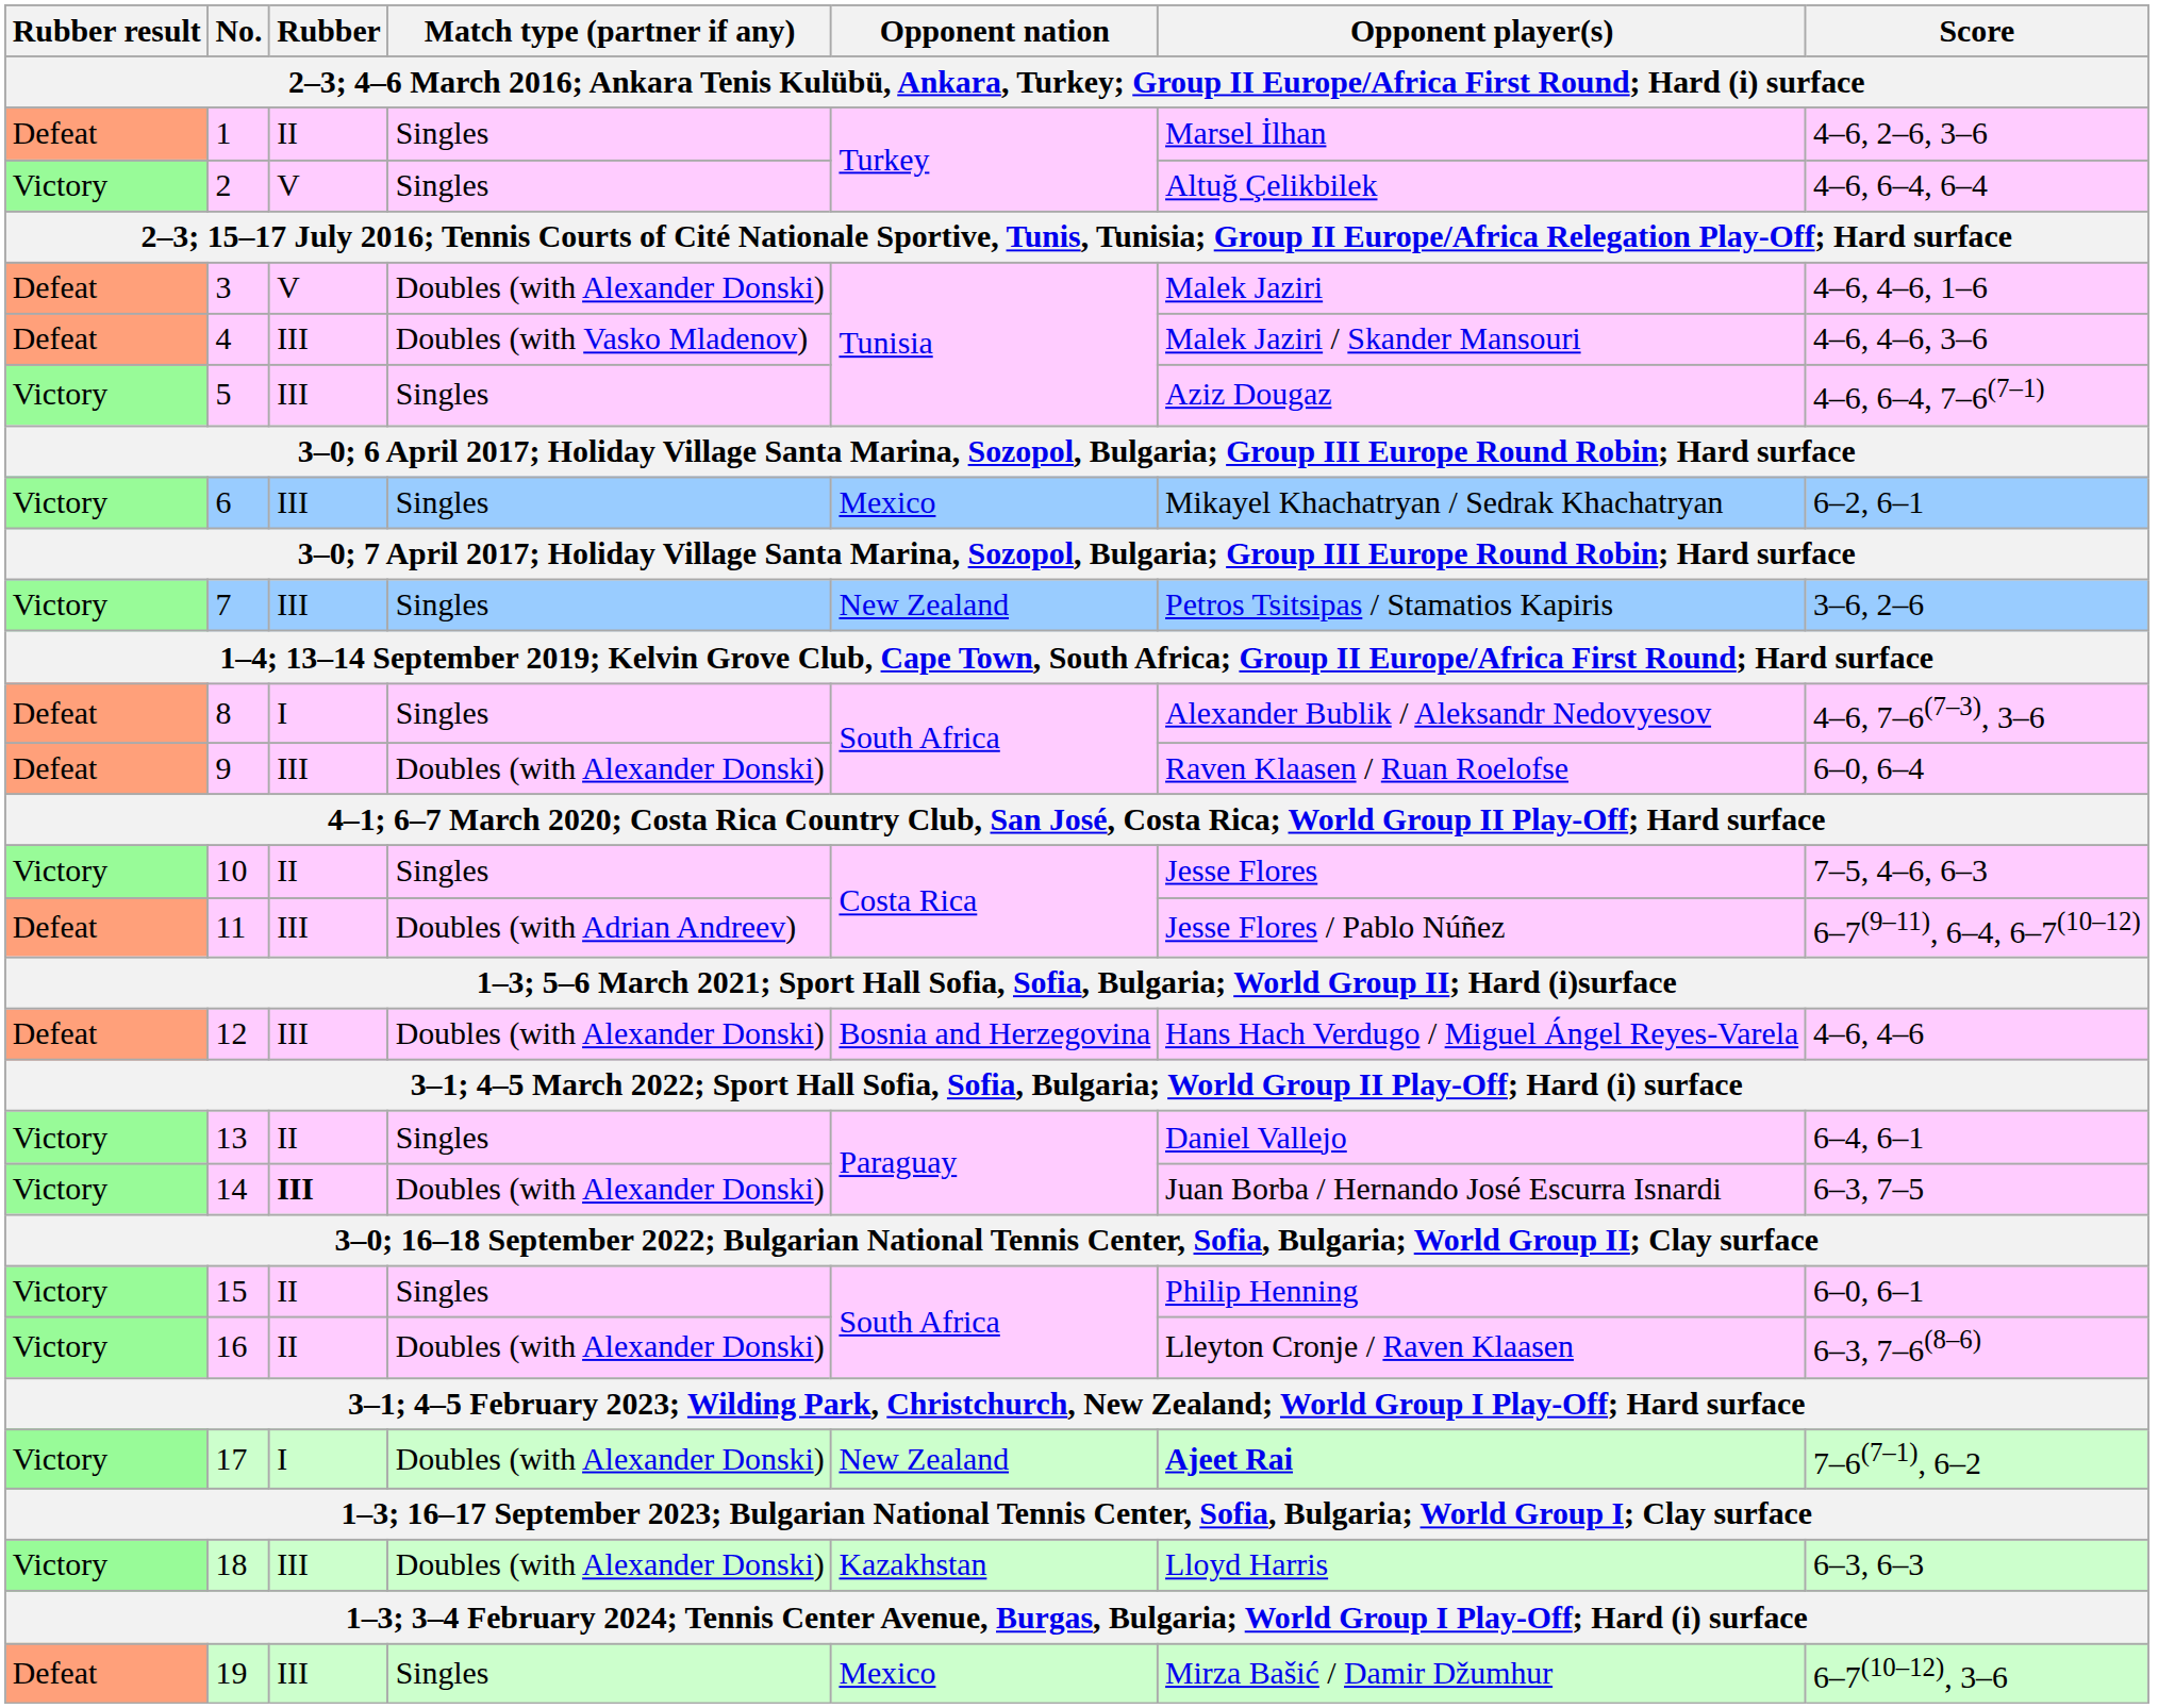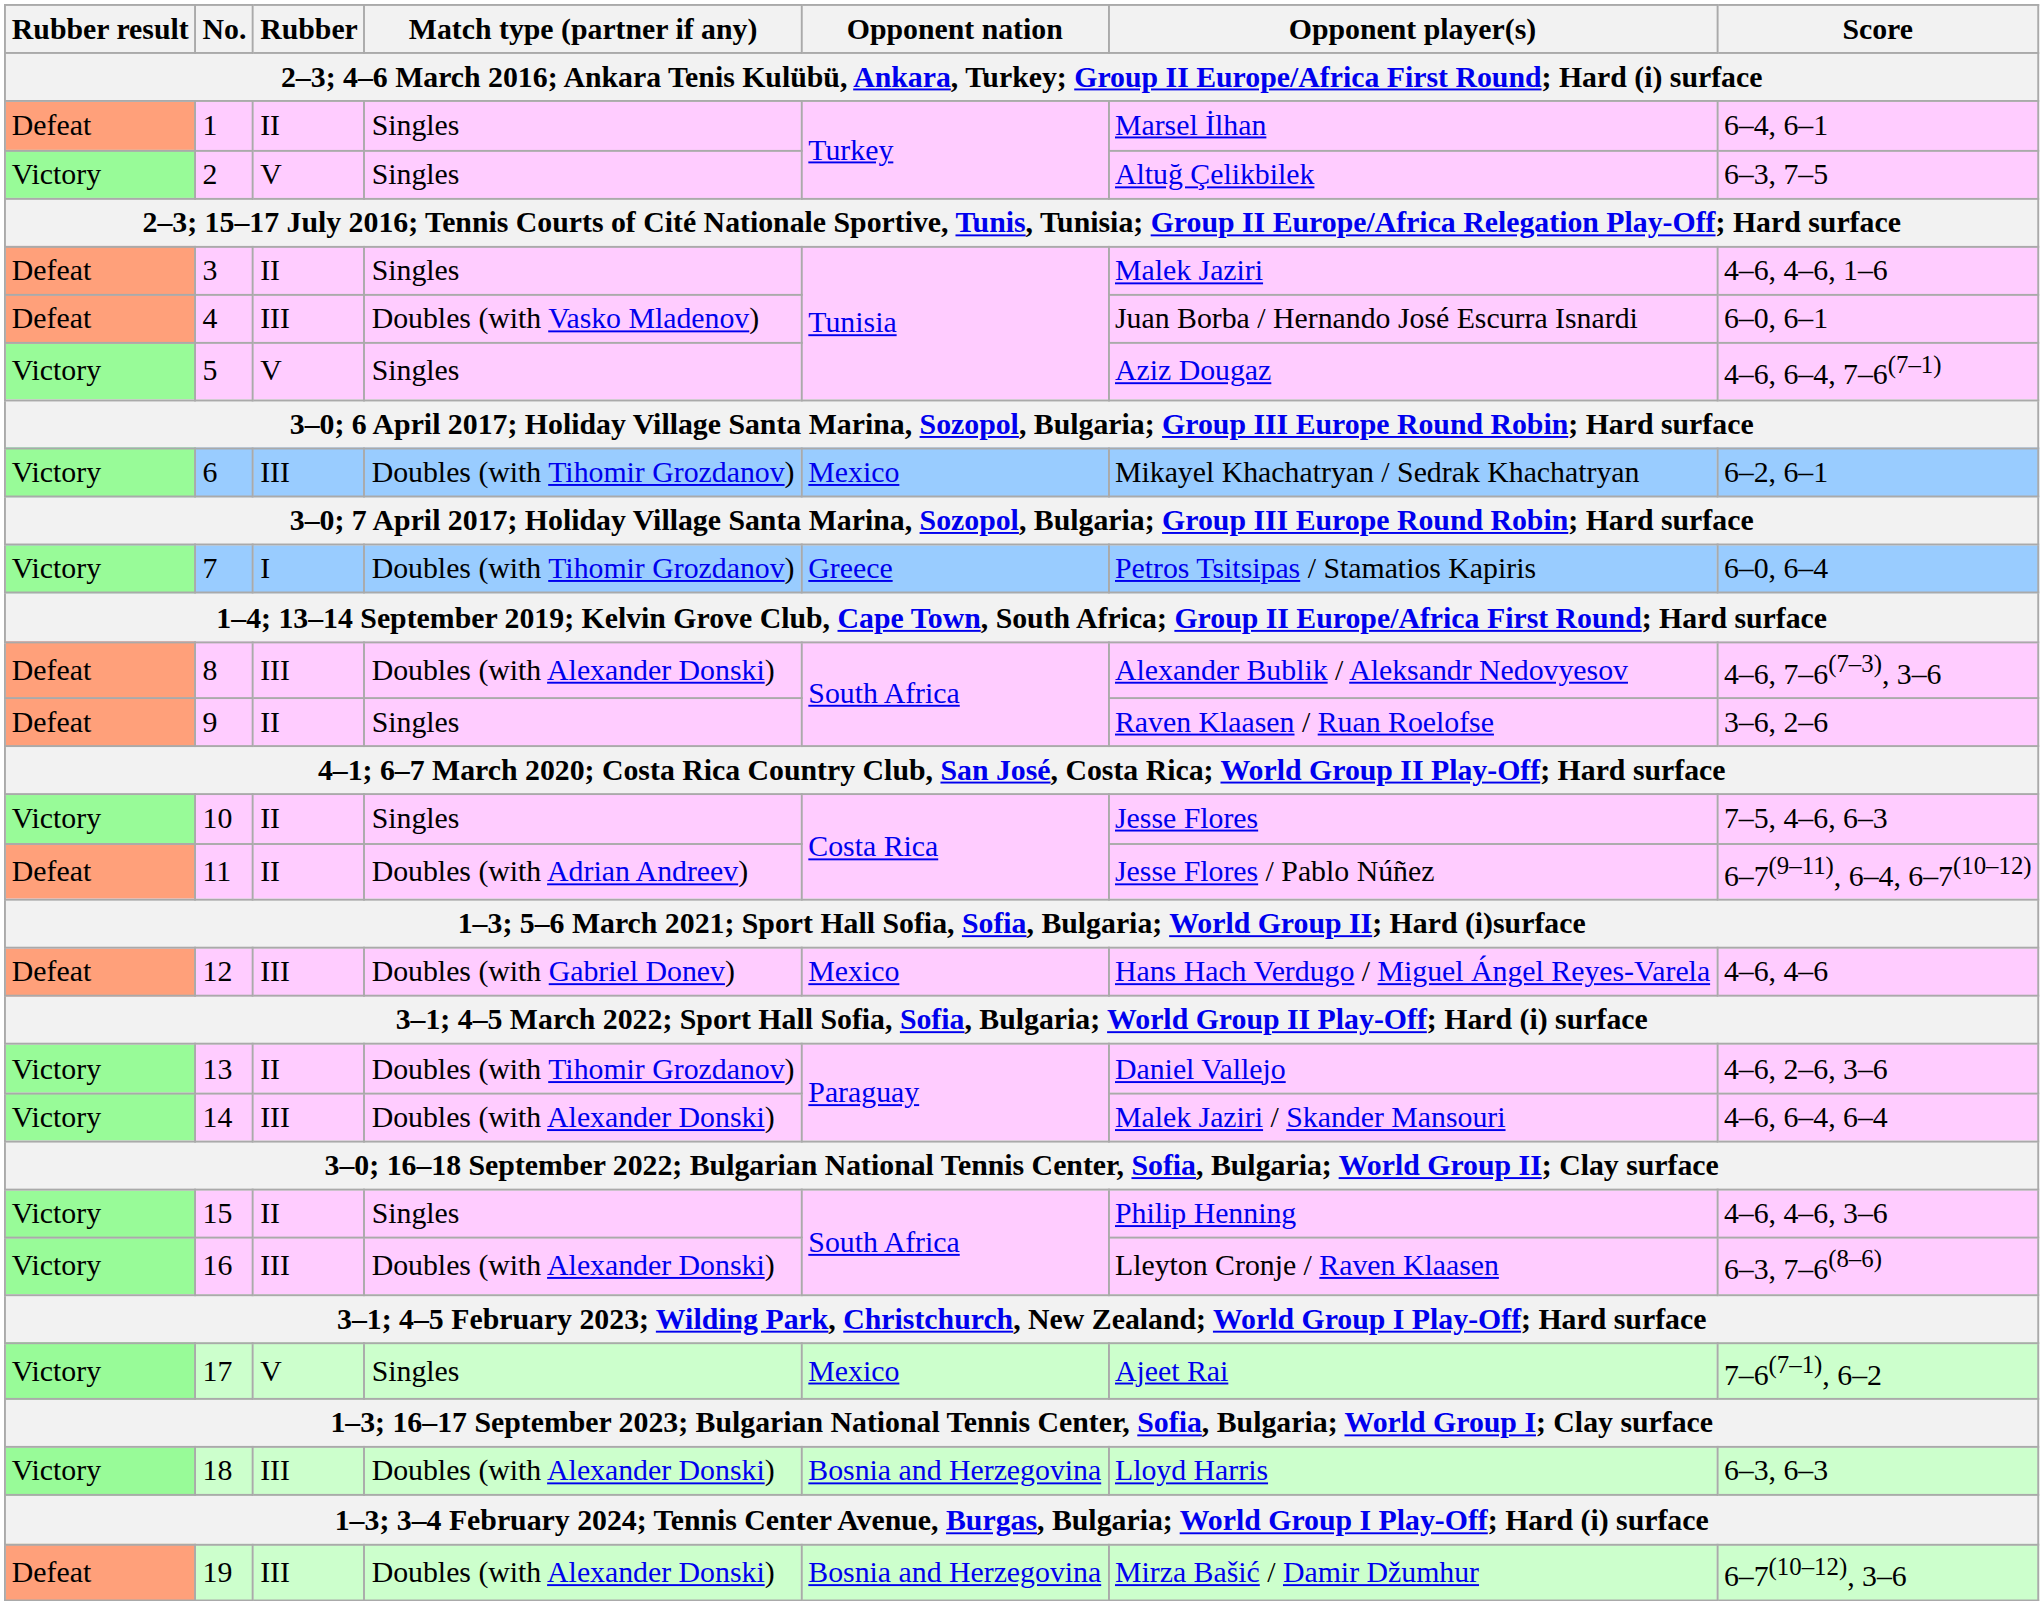1 | Score: 4–6, 2–6, 3–6 -> 6–4, 6–1
2 | Score: 4–6, 6–4, 6–4 -> 6–3, 7–5
3 | Rubber: V -> II
3 | Match type (partner if any): Doubles (with Alexander Donski) -> Singles
4 | Opponent player(s): Malek Jaziri / Skander Mansouri -> Juan Borba / Hernando José Escurra Isnardi
4 | Score: 4–6, 4–6, 3–6 -> 6–0, 6–1
5 | Rubber: III -> V
6 | Match type (partner if any): Singles -> Doubles (with Tihomir Grozdanov)
7 | Rubber: III -> I
7 | Match type (partner if any): Singles -> Doubles (with Tihomir Grozdanov)
7 | Opponent nation: New Zealand -> Greece
7 | Score: 3–6, 2–6 -> 6–0, 6–4
8 | Rubber: I -> III
8 | Match type (partner if any): Singles -> Doubles (with Alexander Donski)
9 | Rubber: III -> II
9 | Match type (partner if any): Doubles (with Alexander Donski) -> Singles
9 | Score: 6–0, 6–4 -> 3–6, 2–6
11 | Rubber: III -> II
12 | Match type (partner if any): Doubles (with Alexander Donski) -> Doubles (with Gabriel Donev)
12 | Opponent nation: Bosnia and Herzegovina -> Mexico
13 | Match type (partner if any): Singles -> Doubles (with Tihomir Grozdanov)
13 | Score: 6–4, 6–1 -> 4–6, 2–6, 3–6
14 | Rubber: bold -> normal
14 | Opponent player(s): Juan Borba / Hernando José Escurra Isnardi -> Malek Jaziri / Skander Mansouri
14 | Score: 6–3, 7–5 -> 4–6, 6–4, 6–4
15 | Score: 6–0, 6–1 -> 4–6, 4–6, 3–6
16 | Rubber: II -> III
17 | Rubber: I -> V
17 | Match type (partner if any): Doubles (with Alexander Donski) -> Singles
17 | Opponent nation: New Zealand -> Mexico
17 | Opponent player(s): bold -> normal
18 | Opponent nation: Kazakhstan -> Bosnia and Herzegovina
19 | Match type (partner if any): Singles -> Doubles (with Alexander Donski)
19 | Opponent nation: Mexico -> Bosnia and Herzegovina
